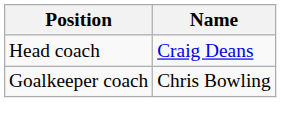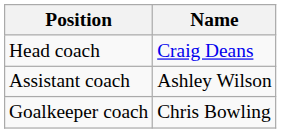+ row: Assistant coach | Ashley Wilson
